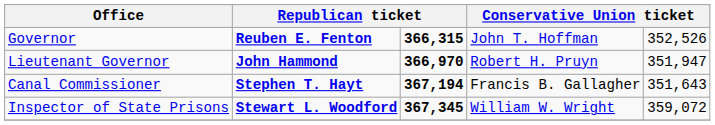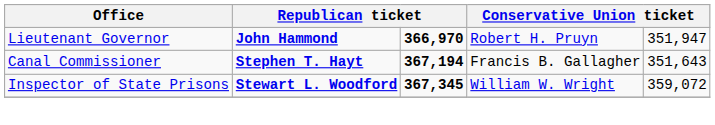- row: Governor | Reuben E. Fenton | 366,315 | John T. Hoffman | 352,526
